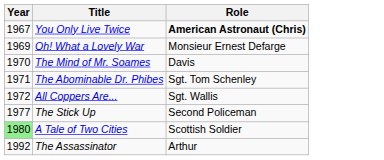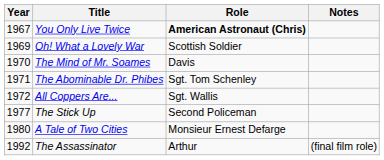+ column: Notes | (final film role)
Oh! What a Lovely War | Role: Monsieur Ernest Defarge -> Scottish Soldier
A Tale of Two Cities | Year: lightgreen background -> no background
A Tale of Two Cities | Role: Scottish Soldier -> Monsieur Ernest Defarge
